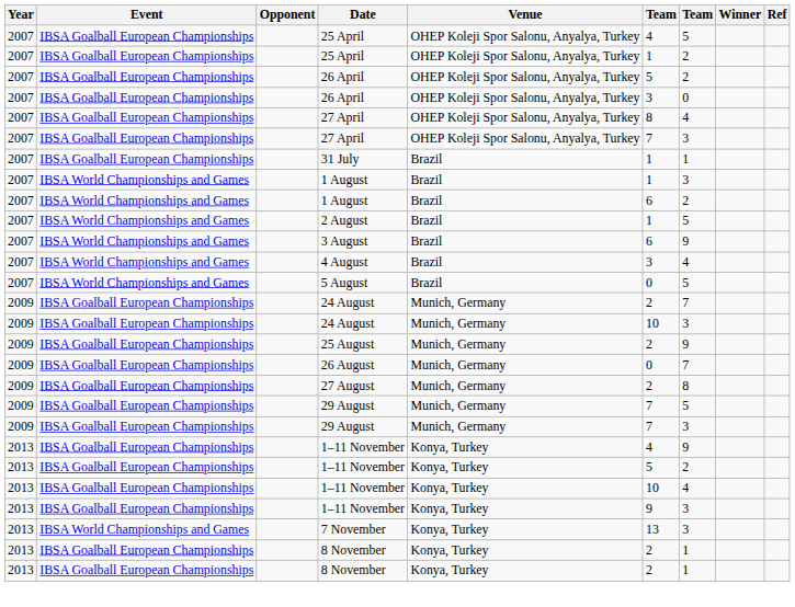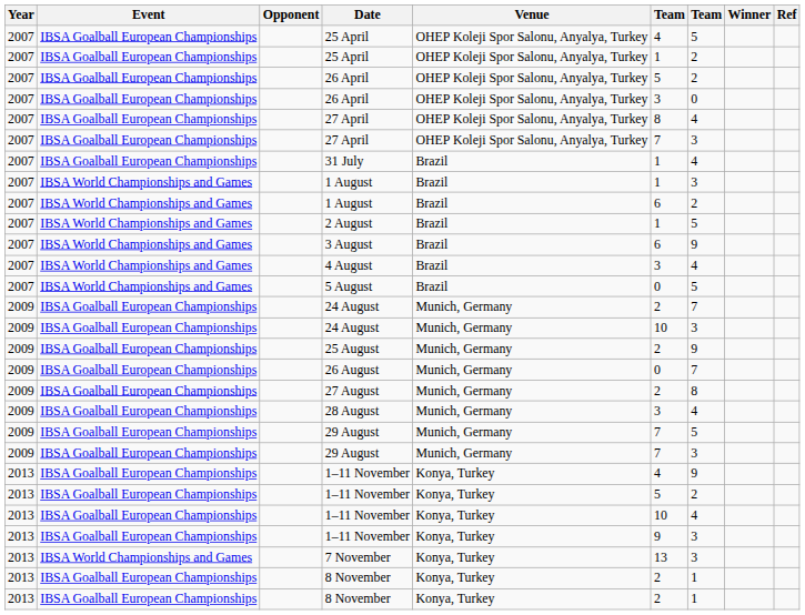31 July | column 7: 1 -> 4
+ row: 2009 | IBSA Goalball European Championships | 28 August | Munich, Germany | 3 | 4
